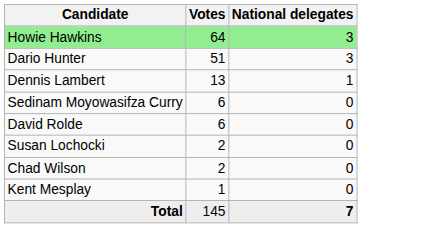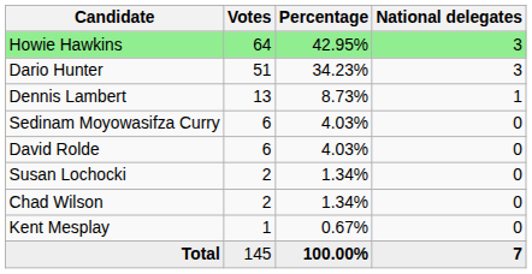+ column: Percentage | 42.95% | 34.23% | 8.73% | 4.03% | 4.03% | 1.34% | 1.34% | 0.67% | 100.00%
